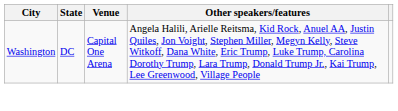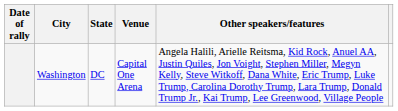+ column: Date of rally
